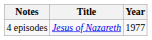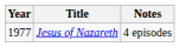columns swapped: Year <-> Notes
